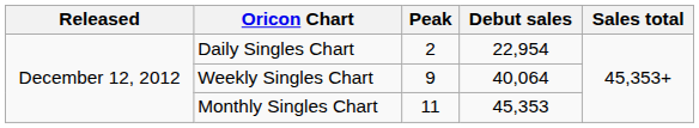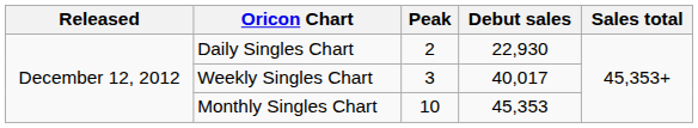Daily Singles Chart | Debut sales: 22,954 -> 22,930
Weekly Singles Chart | Peak: 9 -> 3
Weekly Singles Chart | Debut sales: 40,064 -> 40,017
Monthly Singles Chart | Peak: 11 -> 10
